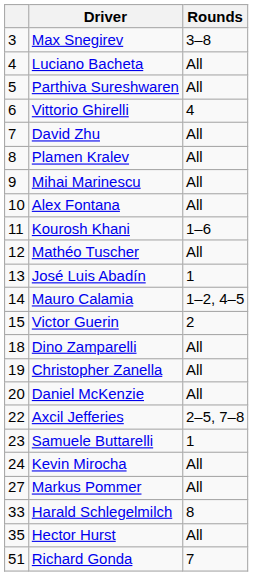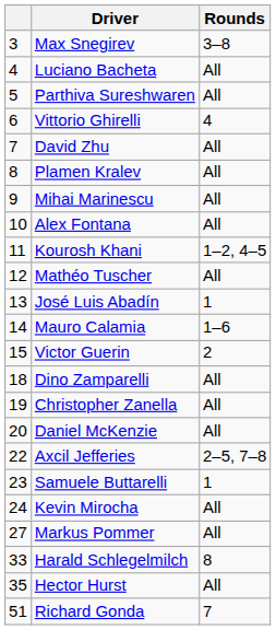Kourosh Khani | Rounds: 1–6 -> 1–2, 4–5
Mauro Calamia | Rounds: 1–2, 4–5 -> 1–6
